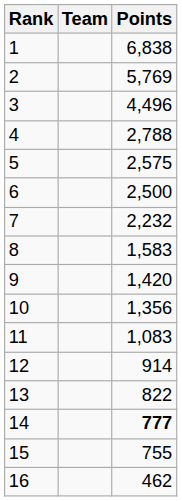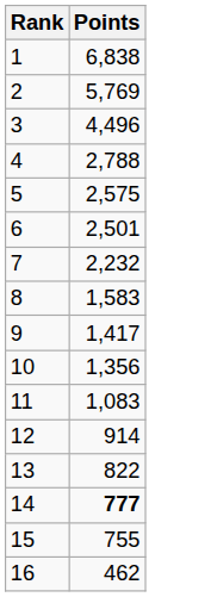- column: Team
6 | Points: 2,500 -> 2,501
9 | Points: 1,420 -> 1,417
